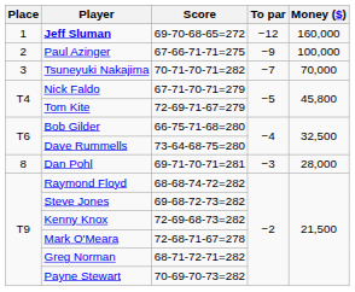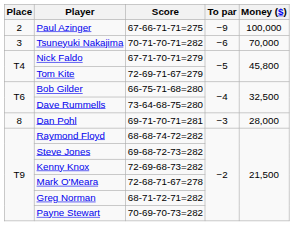- row: 1 | Jeff Sluman | 69-70-68-65=272 | −12 | 160,000
Tsuneyuki Nakajima | To par: −7 -> −6
